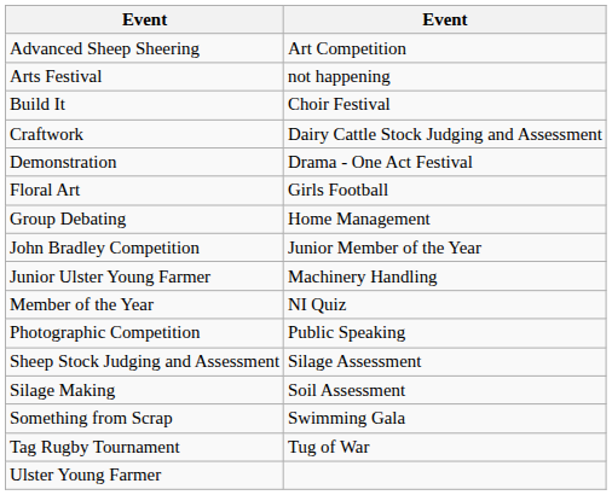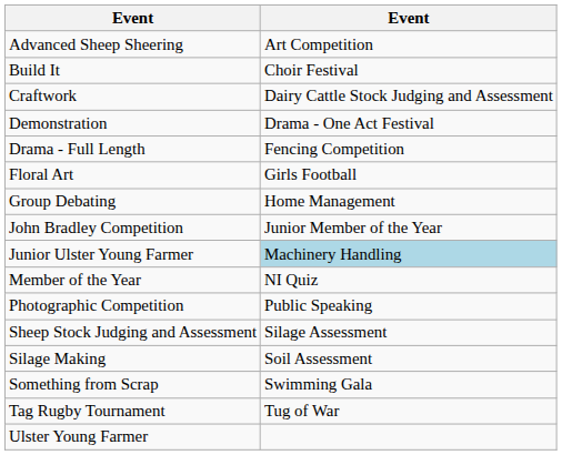- row: Arts Festival | not happening
+ row: Drama - Full Length | Fencing Competition
Junior Ulster Young Farmer | column 2: no background -> lightblue background
